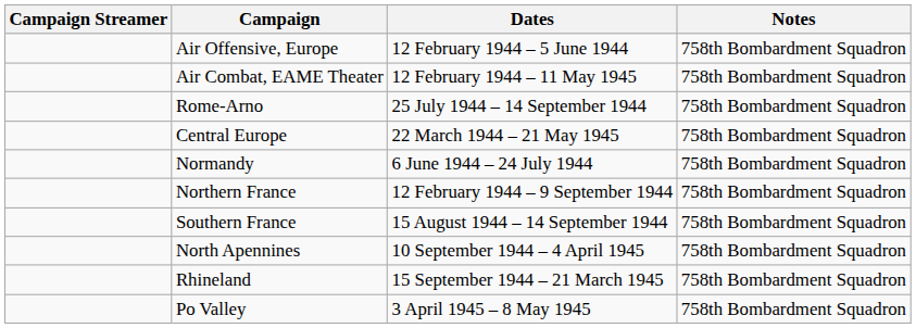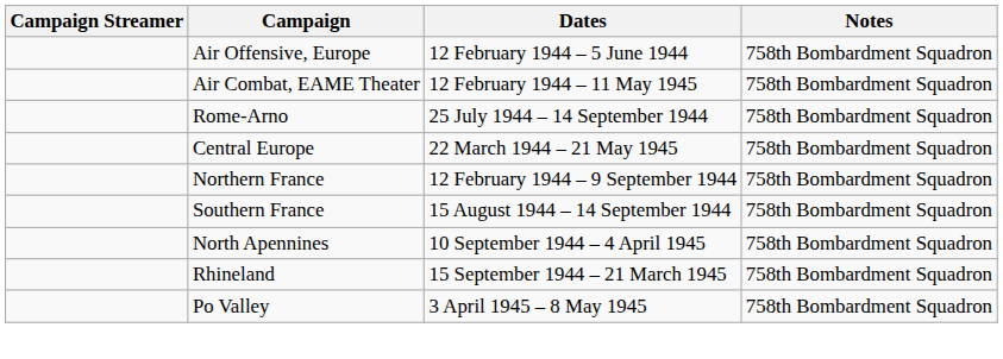- row: Normandy | 6 June 1944 – 24 July 1944 | 758th Bombardment Squadron
